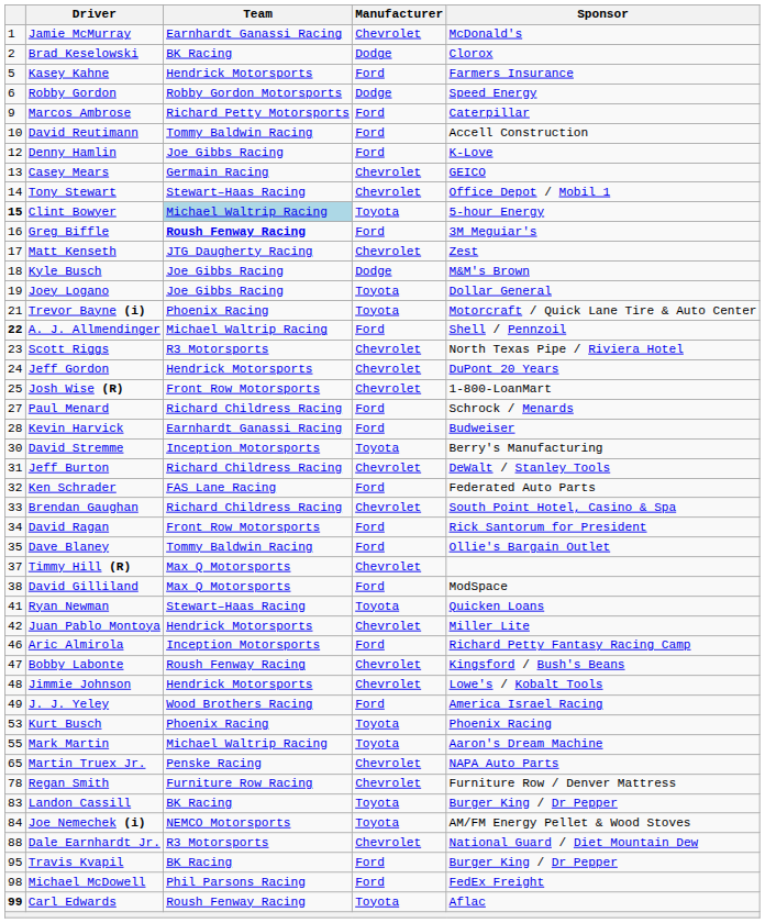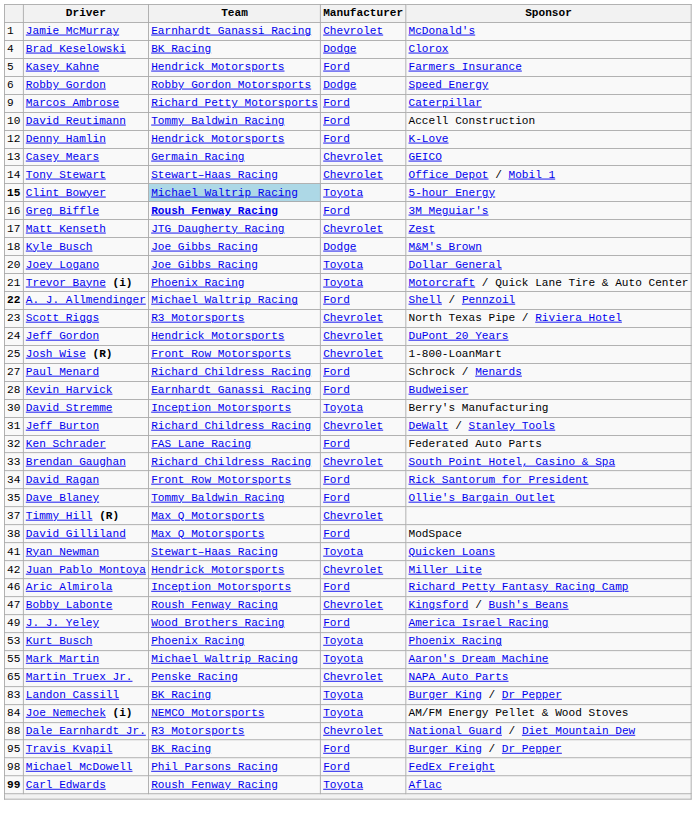Brad Keselowski | column 1: 2 -> 4
Denny Hamlin | Team: Joe Gibbs Racing -> Hendrick Motorsports
Joey Logano | column 1: 19 -> 20
- row: 48 | Jimmie Johnson | Hendrick Motorsports | Chevrolet | Lowe's / Kobalt Tools
- row: 78 | Regan Smith | Furniture Row Racing | Chevrolet | Furniture Row / Denver Mattress
